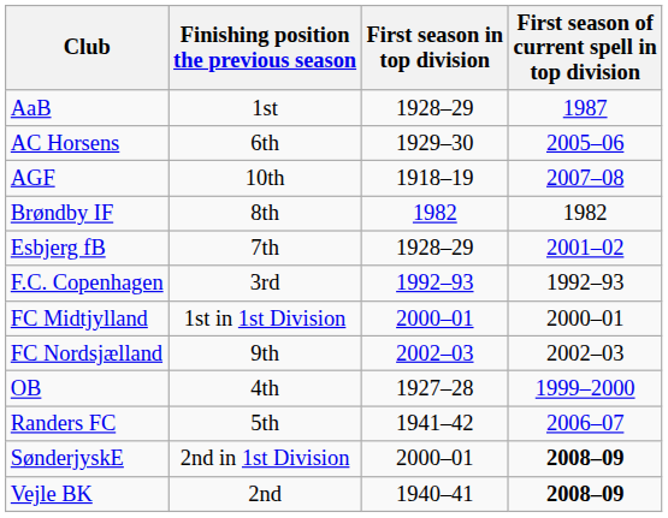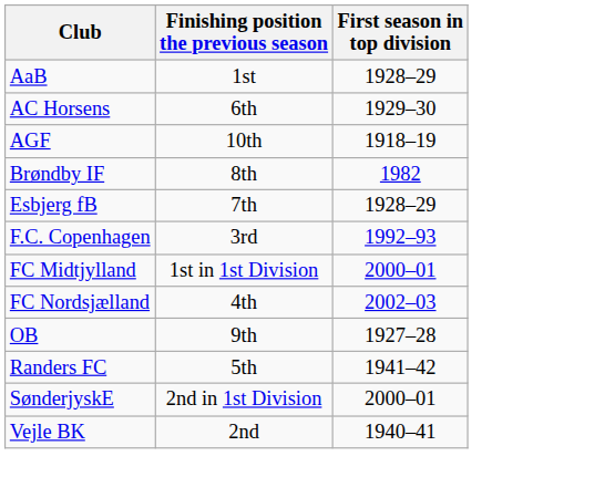- column: First season of current spell in top division | 1987 | 2005–06 | 2007–08 | 1982 | 2001–02 | 1992–93 | 2000–01 | 2002–03 | 1999–2000 | 2006–07 | 2008–09 | 2008–09
FC Nordsjælland | Finishing position the previous season: 9th -> 4th
OB | Finishing position the previous season: 4th -> 9th
